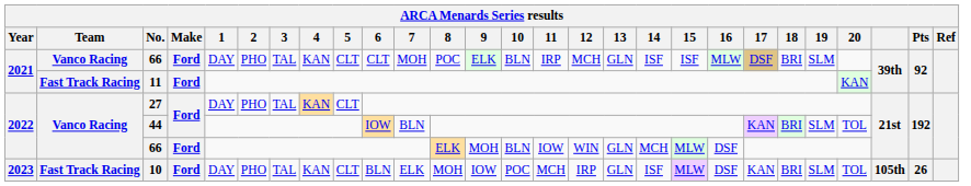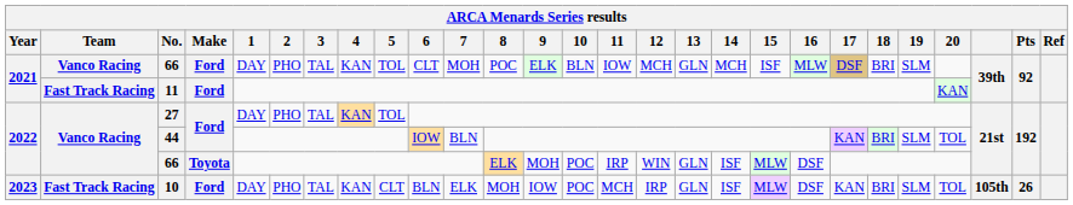2021 / 66 | 5: CLT -> TOL
2021 / 66 | 11: IRP -> IOW
2021 / 66 | 14: ISF -> MCH
27 | 5: CLT -> TOL
2022 / 66 | Make: Ford -> Toyota
2022 / 66 | 10: BLN -> POC
2022 / 66 | 11: IOW -> IRP
2022 / 66 | 14: MCH -> ISF
